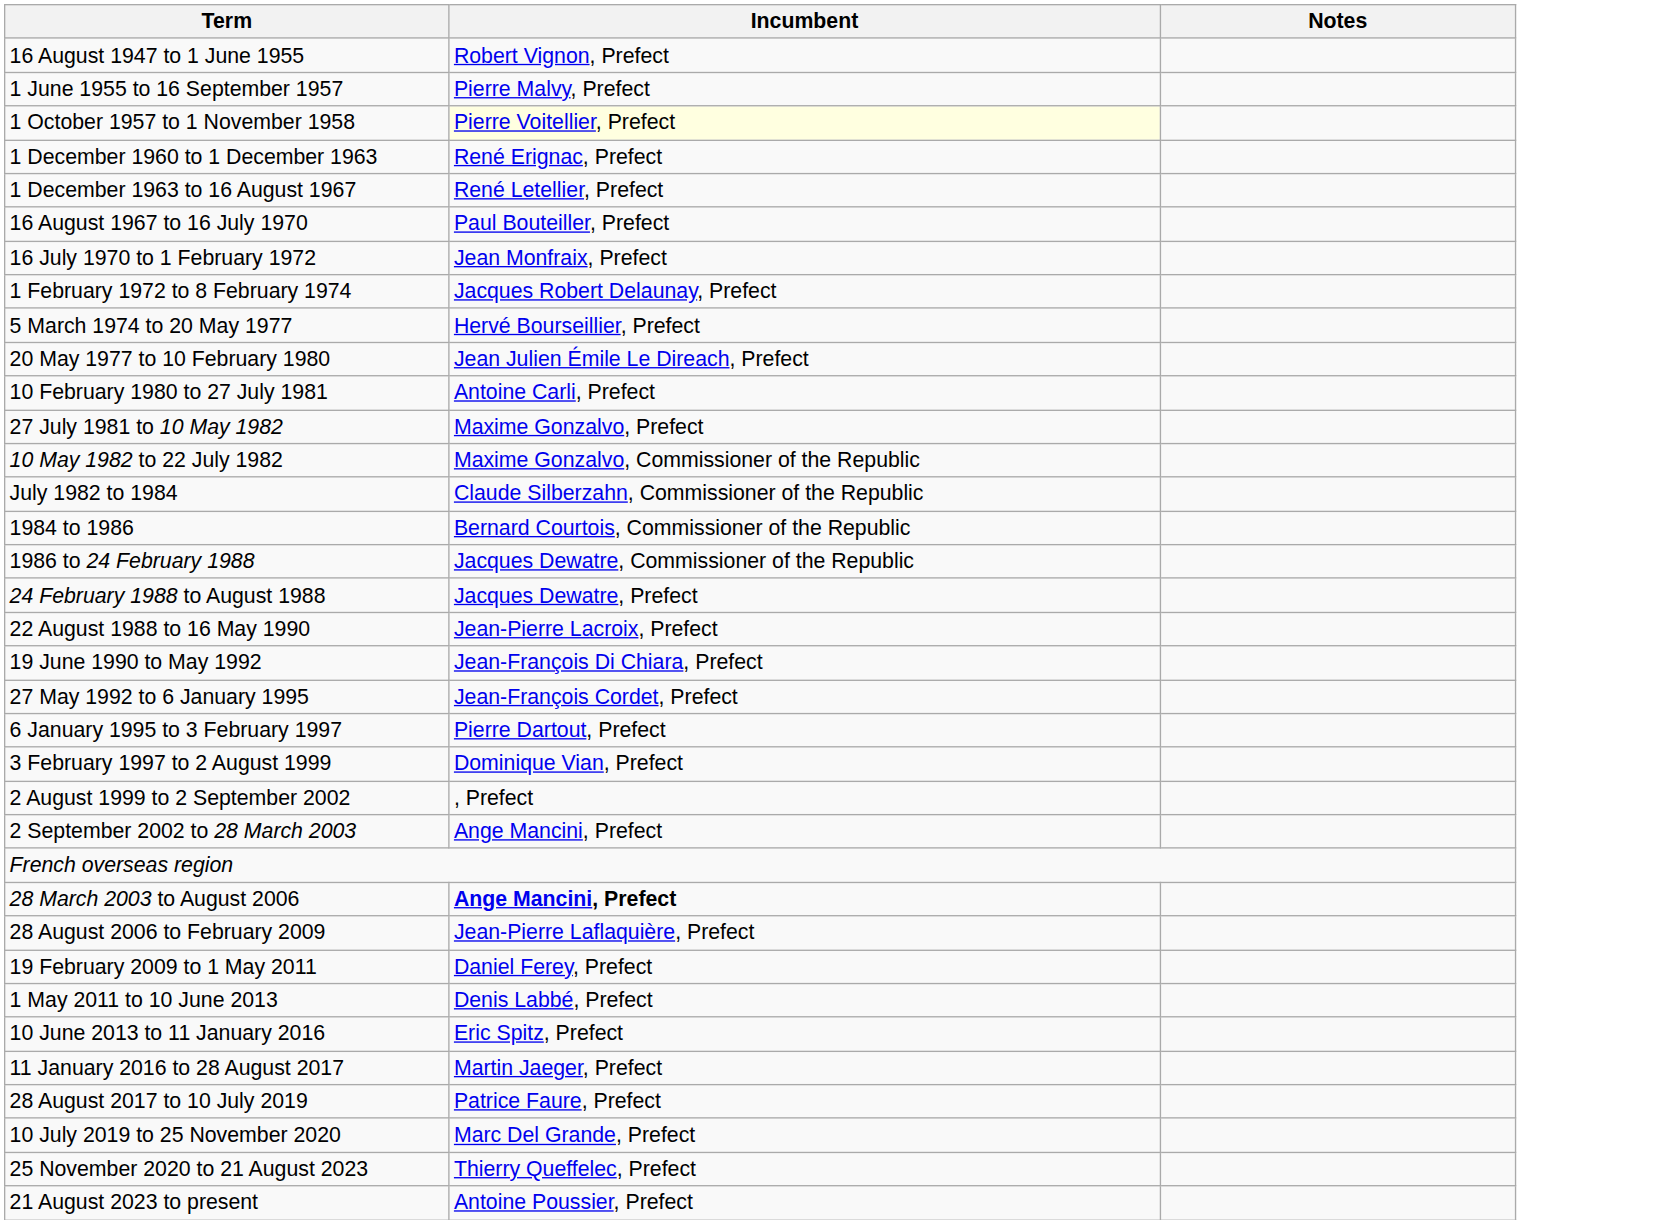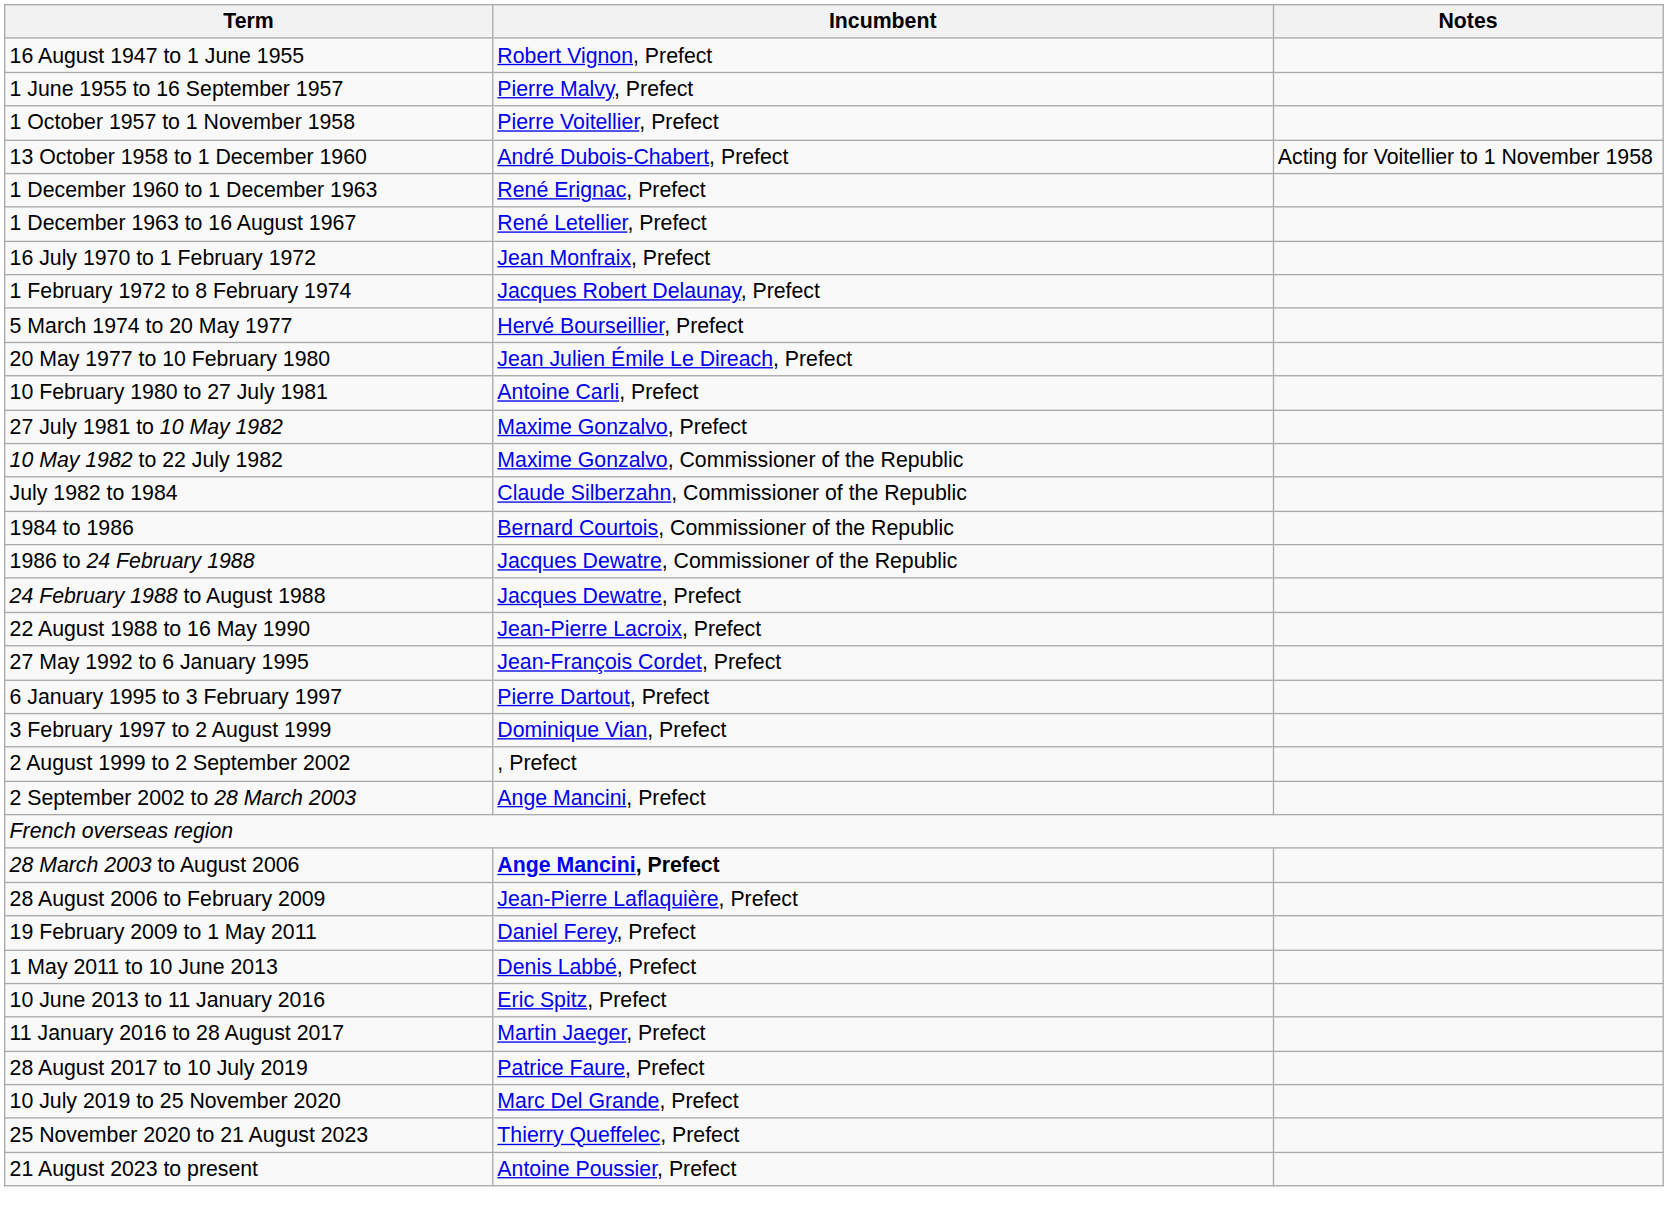1 October 1957 to 1 November 1958 | Incumbent: lightyellow background -> no background
+ row: 13 October 1958 to 1 December 1960 | André Dubois-Chabert, Prefect | Acting for Voitellier to 1 November 1958
- row: 16 August 1967 to 16 July 1970 | Paul Bouteiller, Prefect
- row: 19 June 1990 to May 1992 | Jean-François Di Chiara, Prefect
